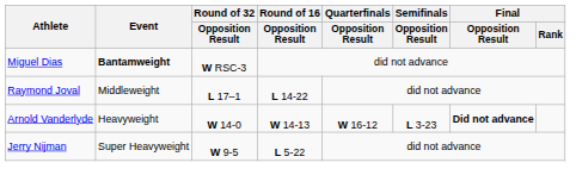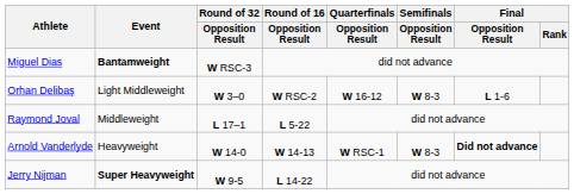+ row: Orhan Delibaş | Light Middleweight | W 3–0 | W RSC-2 | W 16-12 | W 8-3 | L 1-6
Raymond Joval | Round of 16 / Opposition Result: L 14-22 -> L 5-22
Arnold Vanderlyde | Quarterfinals / Opposition Result: W 16-12 -> W RSC-1
Arnold Vanderlyde | Semifinals / Opposition Result: L 3-23 -> W 8-3
Jerry Nijman | Event: normal -> bold
Jerry Nijman | Round of 16 / Opposition Result: L 5-22 -> L 14-22
